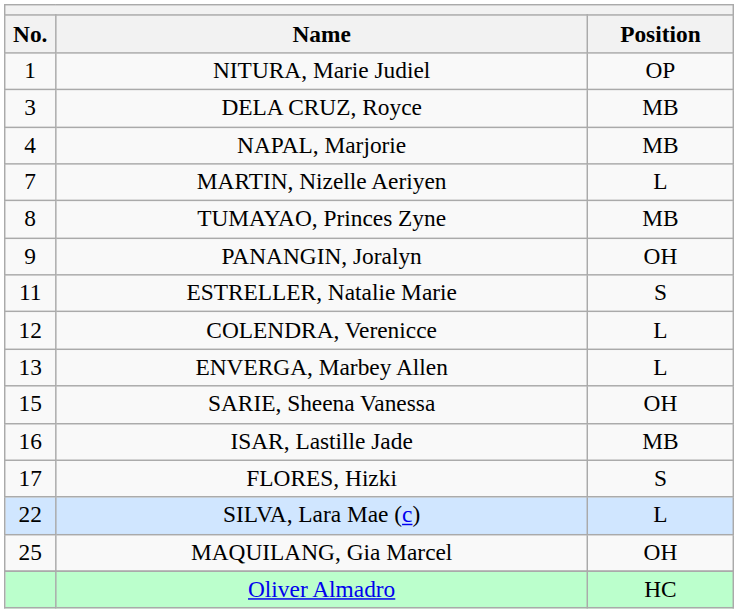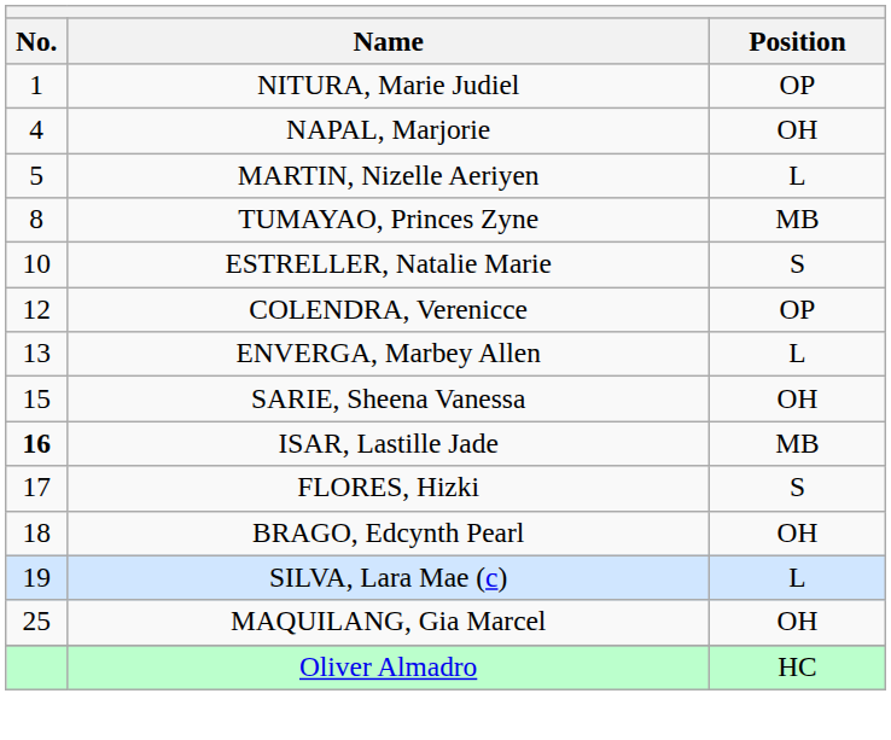- row: 3 | DELA CRUZ, Royce | MB
NAPAL, Marjorie | Position: MB -> OH
MARTIN, Nizelle Aeriyen | No.: 7 -> 5
- row: 9 | PANANGIN, Joralyn | OH
ESTRELLER, Natalie Marie | No.: 11 -> 10
COLENDRA, Verenicce | Position: L -> OP
ISAR, Lastille Jade | No.: normal -> bold
+ row: 18 | BRAGO, Edcynth Pearl | OH
SILVA, Lara Mae (c) | No.: 22 -> 19
